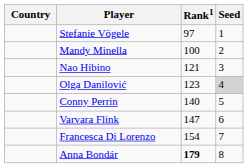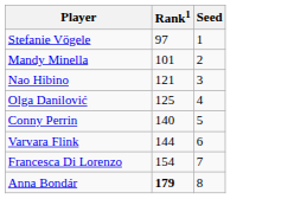- column: Country
Mandy Minella | Rank1: 100 -> 101
Olga Danilović | Rank1: 123 -> 125
Olga Danilović | Seed: lightgrey background -> no background
Varvara Flink | Rank1: 147 -> 144
